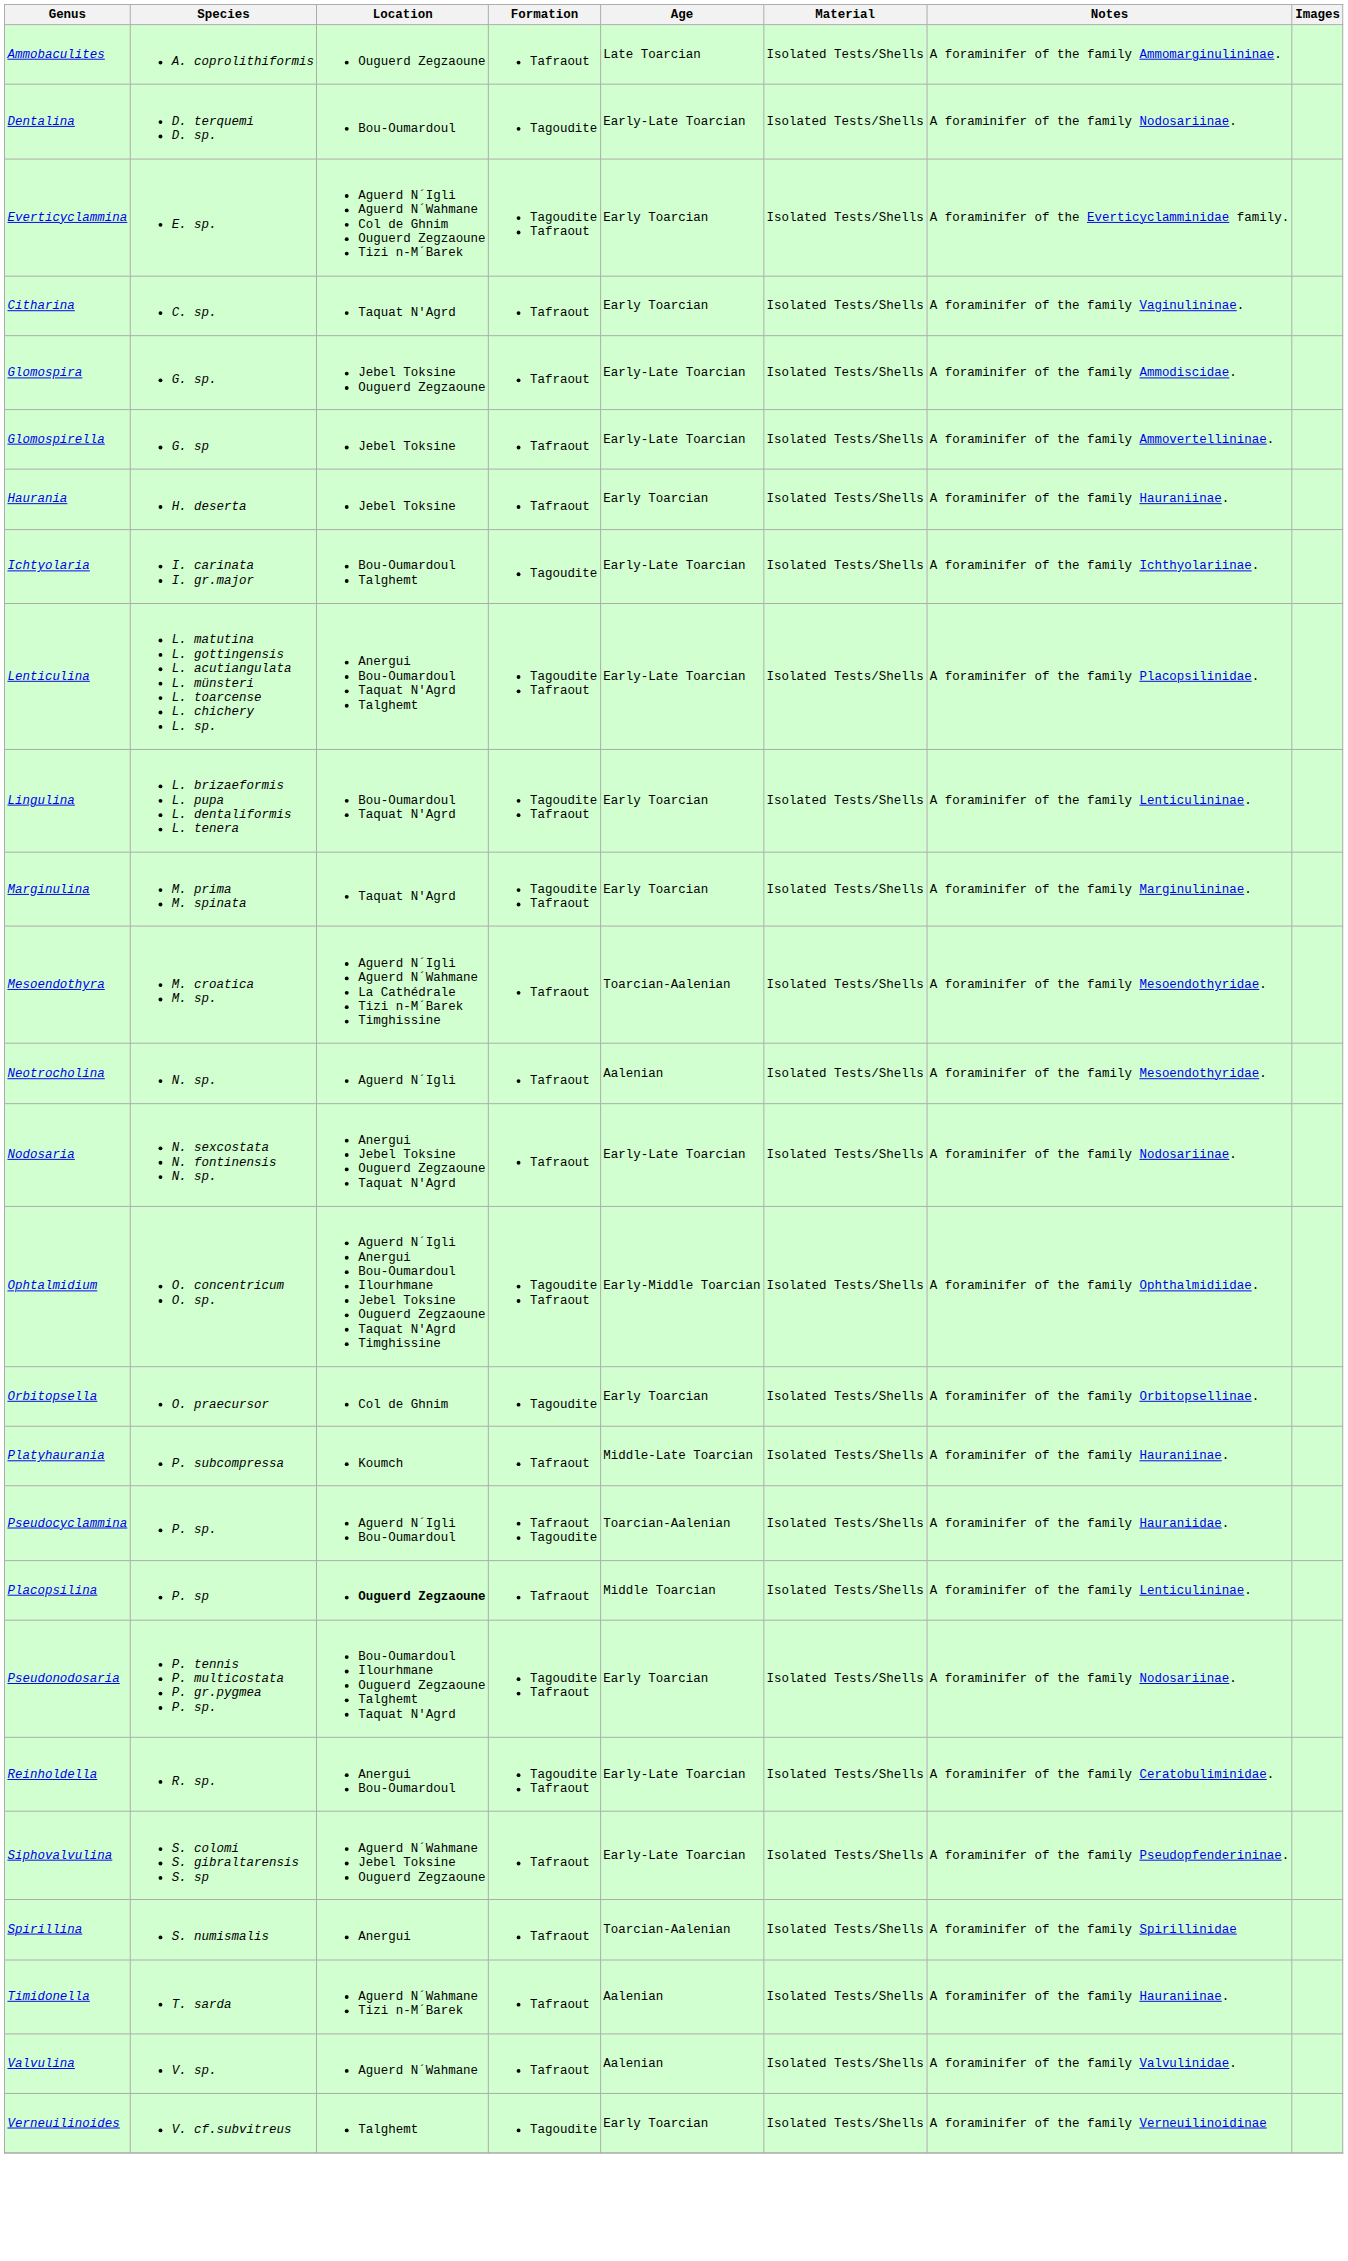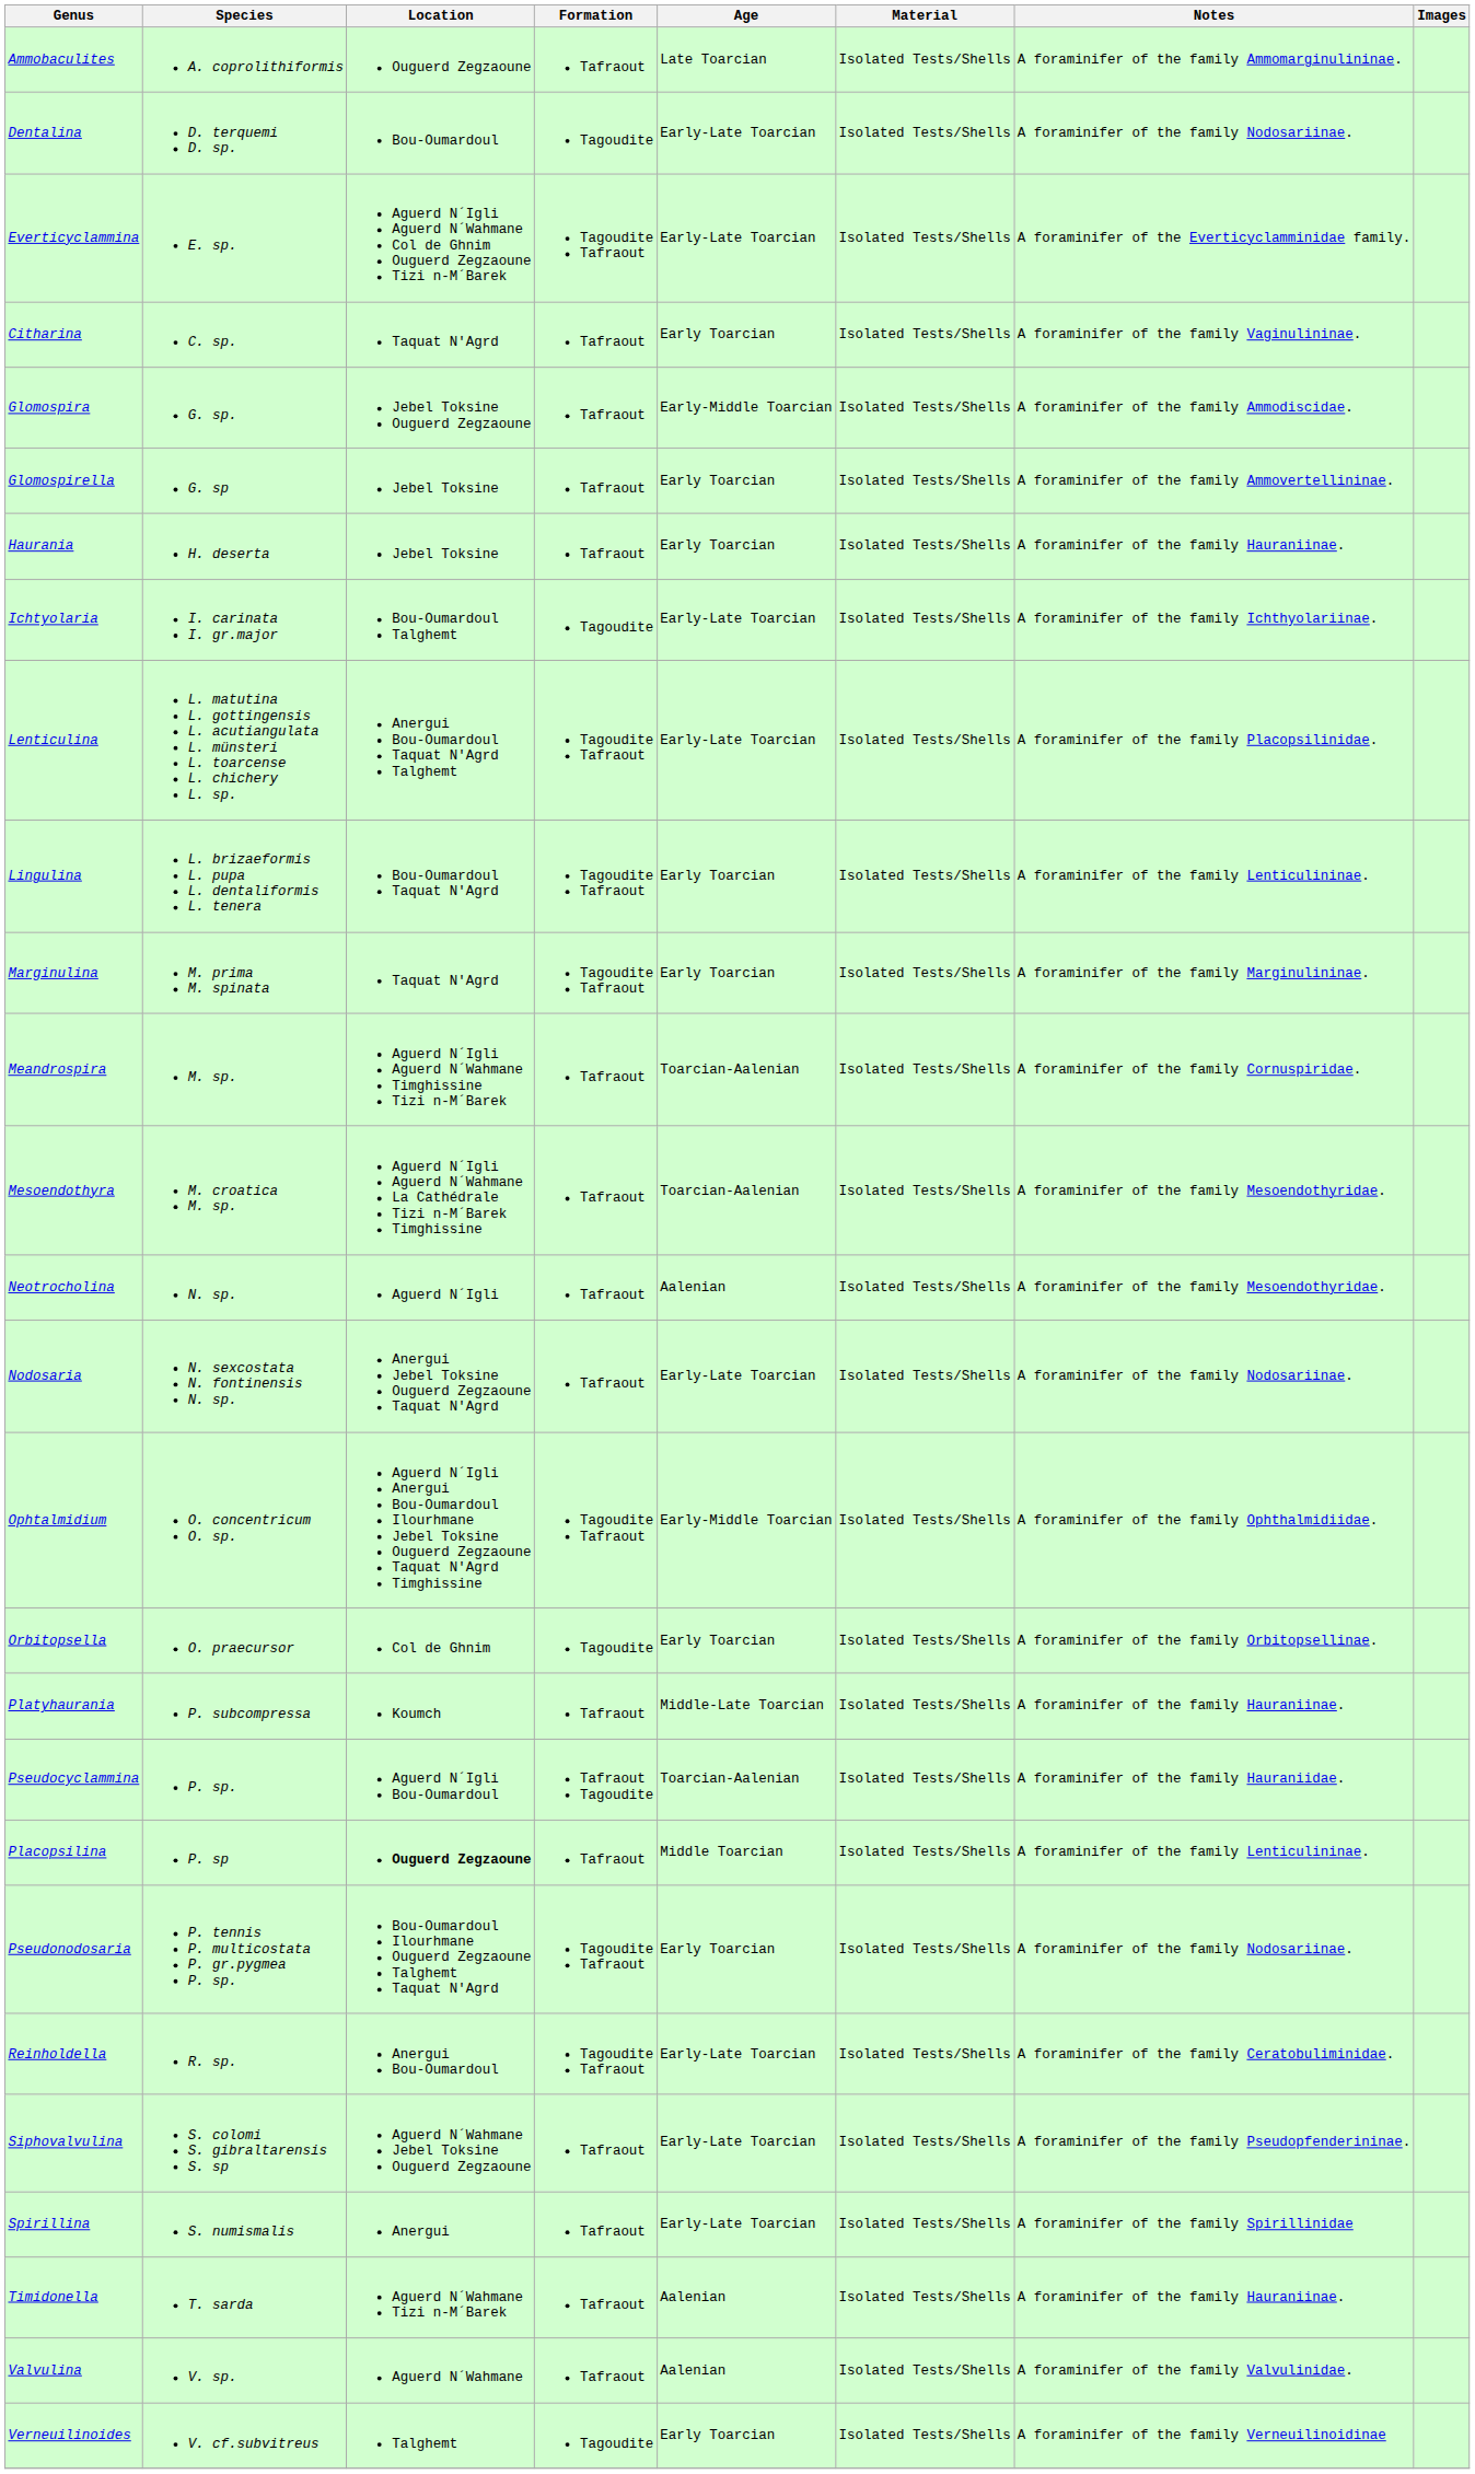Everticyclammina | Age: Early Toarcian -> Early-Late Toarcian
Glomospira | Age: Early-Late Toarcian -> Early-Middle Toarcian
Glomospirella | Age: Early-Late Toarcian -> Early Toarcian
+ row: Meandrospira | M. sp. | Aguerd N´Igli Aguerd N´Wahmane Timghissine Tizi n-M´Barek | Tafraout | Toarcian-Aalenian | Isolated Tests/Shells | A foraminifer of the family Cornuspiridae.
Spirillina | Age: Toarcian-Aalenian -> Early-Late Toarcian
